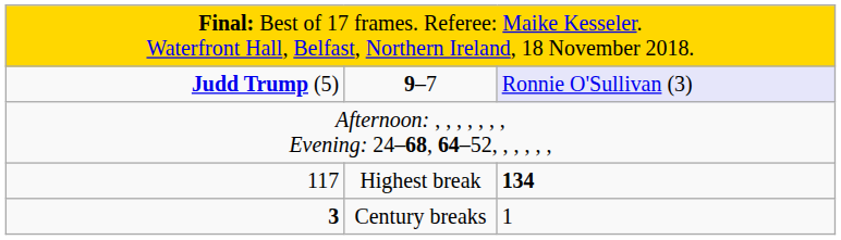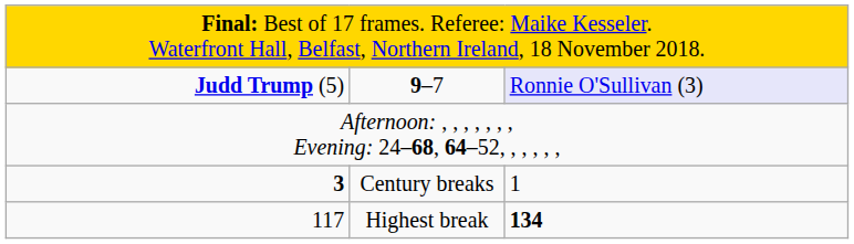rows swapped: 117 <-> 3
